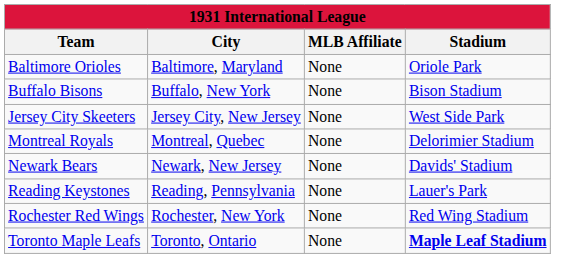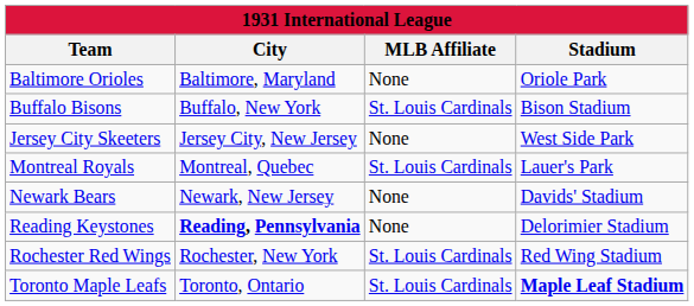Buffalo Bisons | MLB Affiliate: None -> St. Louis Cardinals
Montreal Royals | MLB Affiliate: None -> St. Louis Cardinals
Montreal Royals | Stadium: Delorimier Stadium -> Lauer's Park
Reading Keystones | City: normal -> bold
Reading Keystones | Stadium: Lauer's Park -> Delorimier Stadium
Rochester Red Wings | MLB Affiliate: None -> St. Louis Cardinals
Toronto Maple Leafs | MLB Affiliate: None -> St. Louis Cardinals
